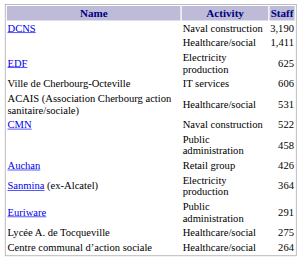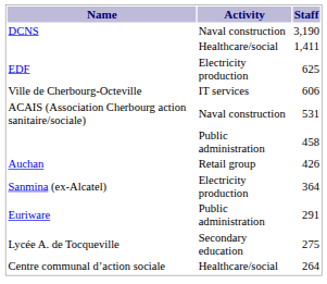ACAIS (Association Cherbourg action sanitaire/sociale) | Activity: Healthcare/social -> Naval construction
- row: CMN | Naval construction | 522
Lycée A. de Tocqueville | Activity: Healthcare/social -> Secondary education
